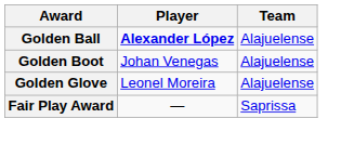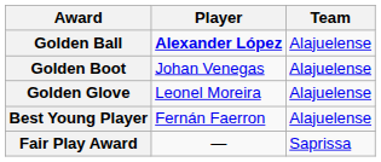+ row: Best Young Player | Fernán Faerron | Alajuelense
